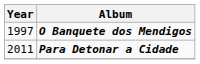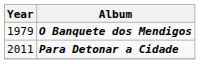O Banquete dos Mendigos | Year: 1997 -> 1979
